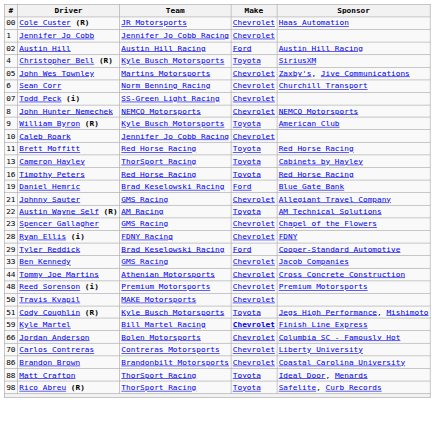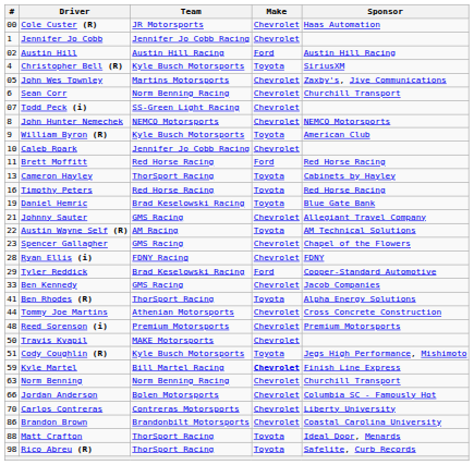Brett Moffitt | Make: Toyota -> Ford
Daniel Hemric | Make: Ford -> Toyota
+ row: 41 | Ben Rhodes (R) | ThorSport Racing | Toyota | Alpha Energy Solutions
+ row: 63 | Norm Benning | Norm Benning Racing | Chevrolet | Churchill Transport
